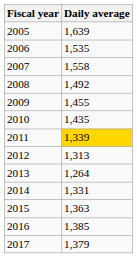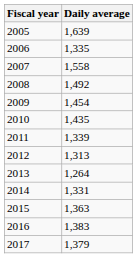2006 | Daily average: 1,535 -> 1,335
2009 | Daily average: 1,455 -> 1,454
2011 | Daily average: gold background -> no background
2016 | Daily average: 1,385 -> 1,383
